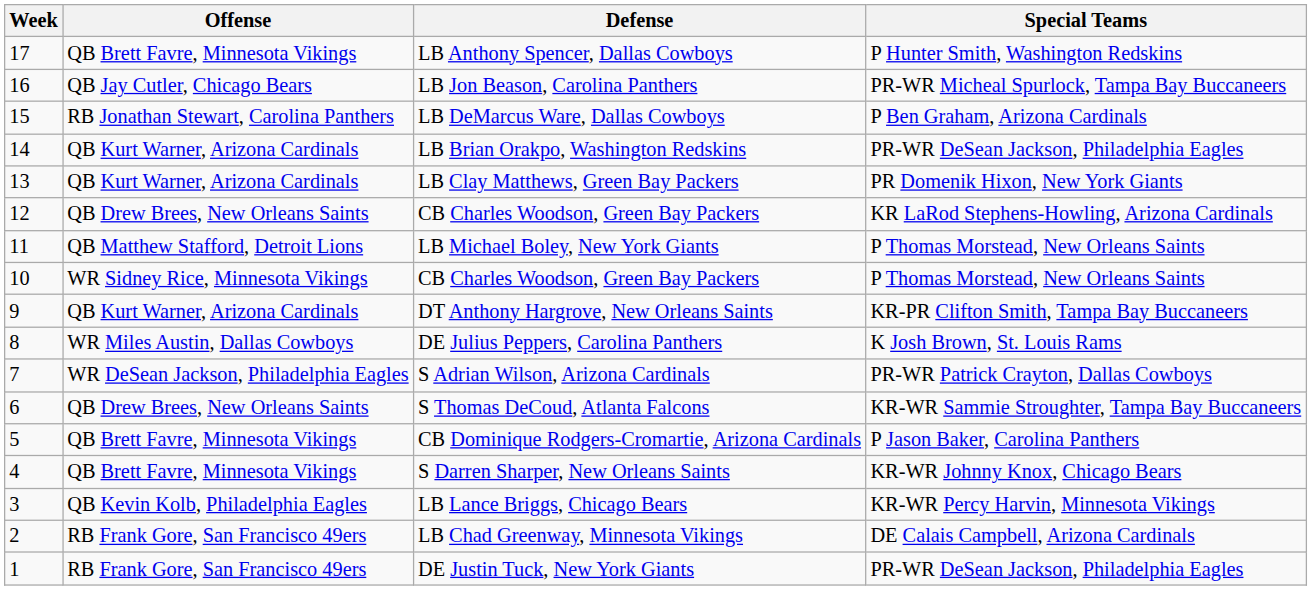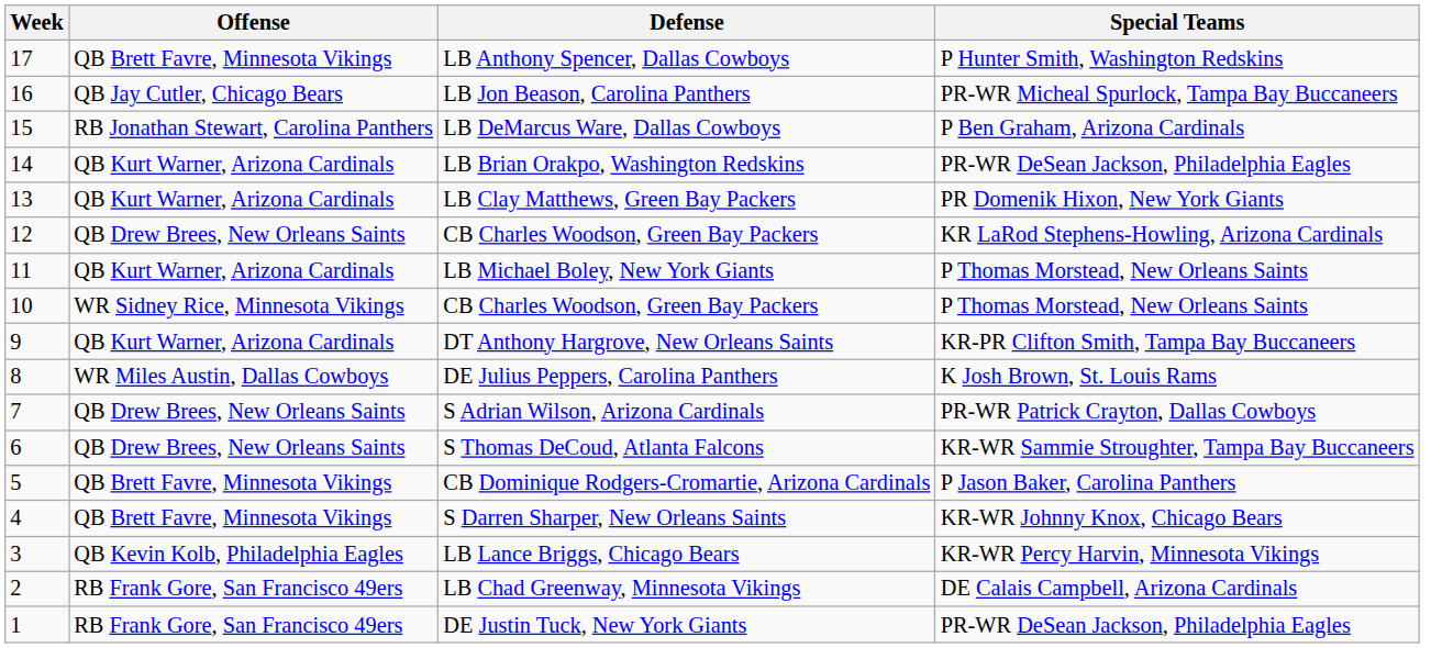LB Michael Boley, New York Giants | Offense: QB Matthew Stafford, Detroit Lions -> QB Kurt Warner, Arizona Cardinals
S Adrian Wilson, Arizona Cardinals | Offense: WR DeSean Jackson, Philadelphia Eagles -> QB Drew Brees, New Orleans Saints
